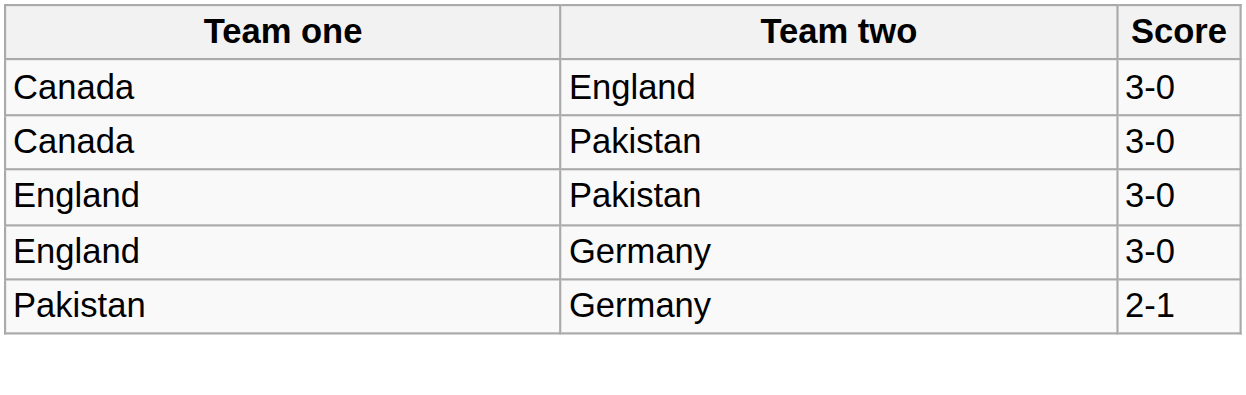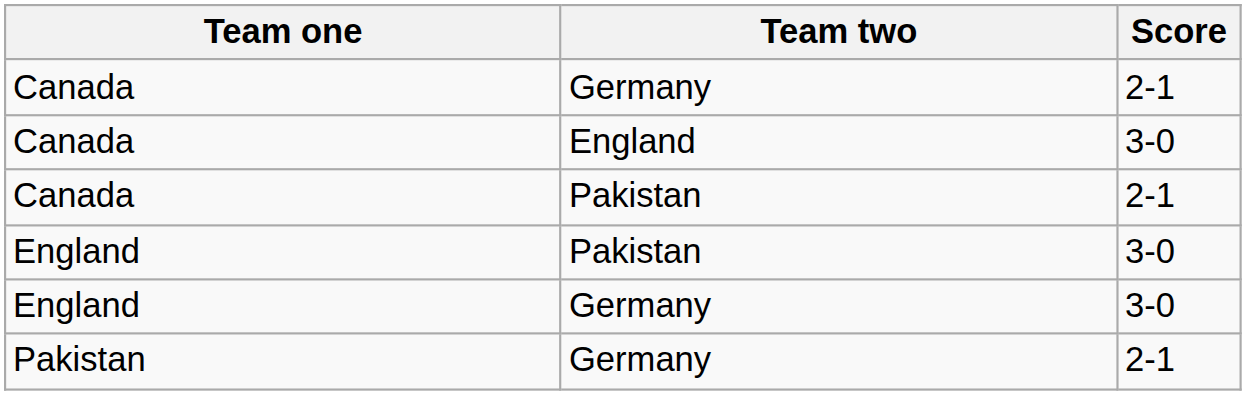+ row: Canada | Germany | 2-1
Canada / Pakistan | Score: 3-0 -> 2-1
